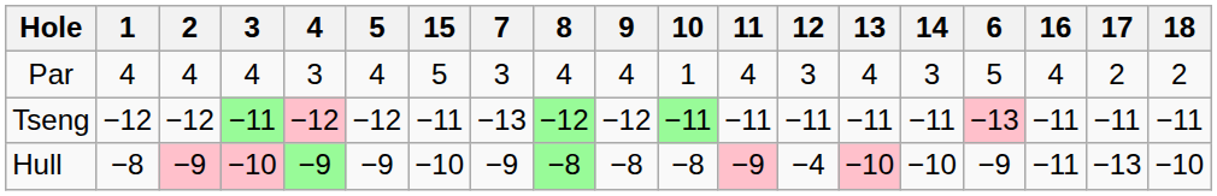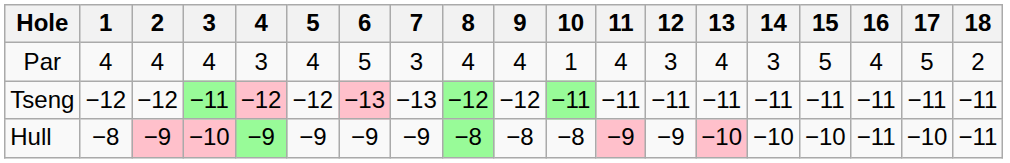columns swapped: 6 <-> 15
Par | 17: 2 -> 5
Hull | 12: −4 -> −9
Hull | 17: −13 -> −10
Hull | 18: −10 -> −11
